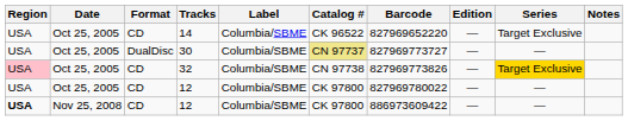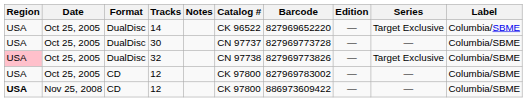columns swapped: Label <-> Notes
14 | Format: CD -> DualDisc
30 | Catalog #: khaki background -> no background
30 | Barcode: 827969773727 -> 827969773728
32 | Format: CD -> DualDisc
32 | Series: gold background -> no background
Oct 25, 2005 / 12 | Barcode: 827969780022 -> 827969783002
